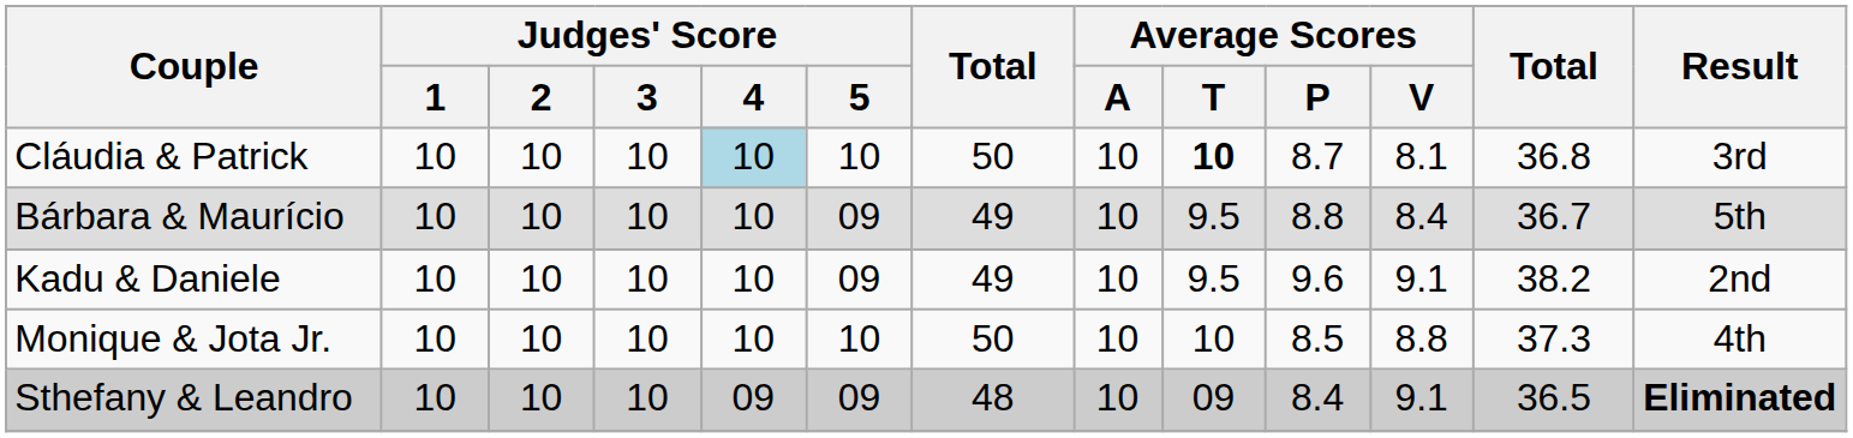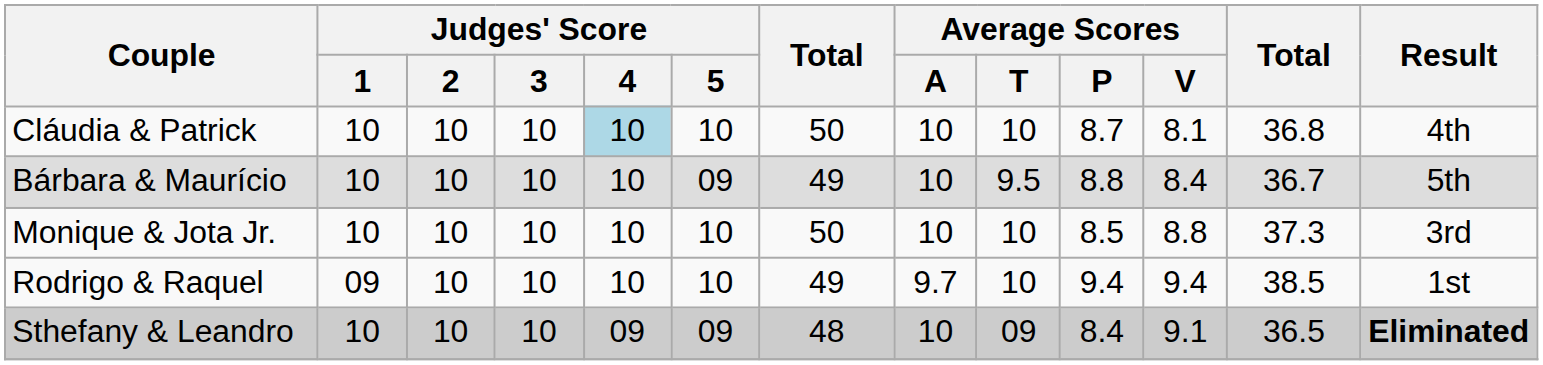Cláudia & Patrick | Average Scores / T: bold -> normal
Cláudia & Patrick | Result: 3rd -> 4th
- row: Kadu & Daniele | 10 | 10 | 10 | 10 | 09 | 49 | 10 | 9.5 | 9.6 | 9.1 | 38.2 | 2nd
Monique & Jota Jr. | Result: 4th -> 3rd
+ row: Rodrigo & Raquel | 09 | 10 | 10 | 10 | 10 | 49 | 9.7 | 10 | 9.4 | 9.4 | 38.5 | 1st
